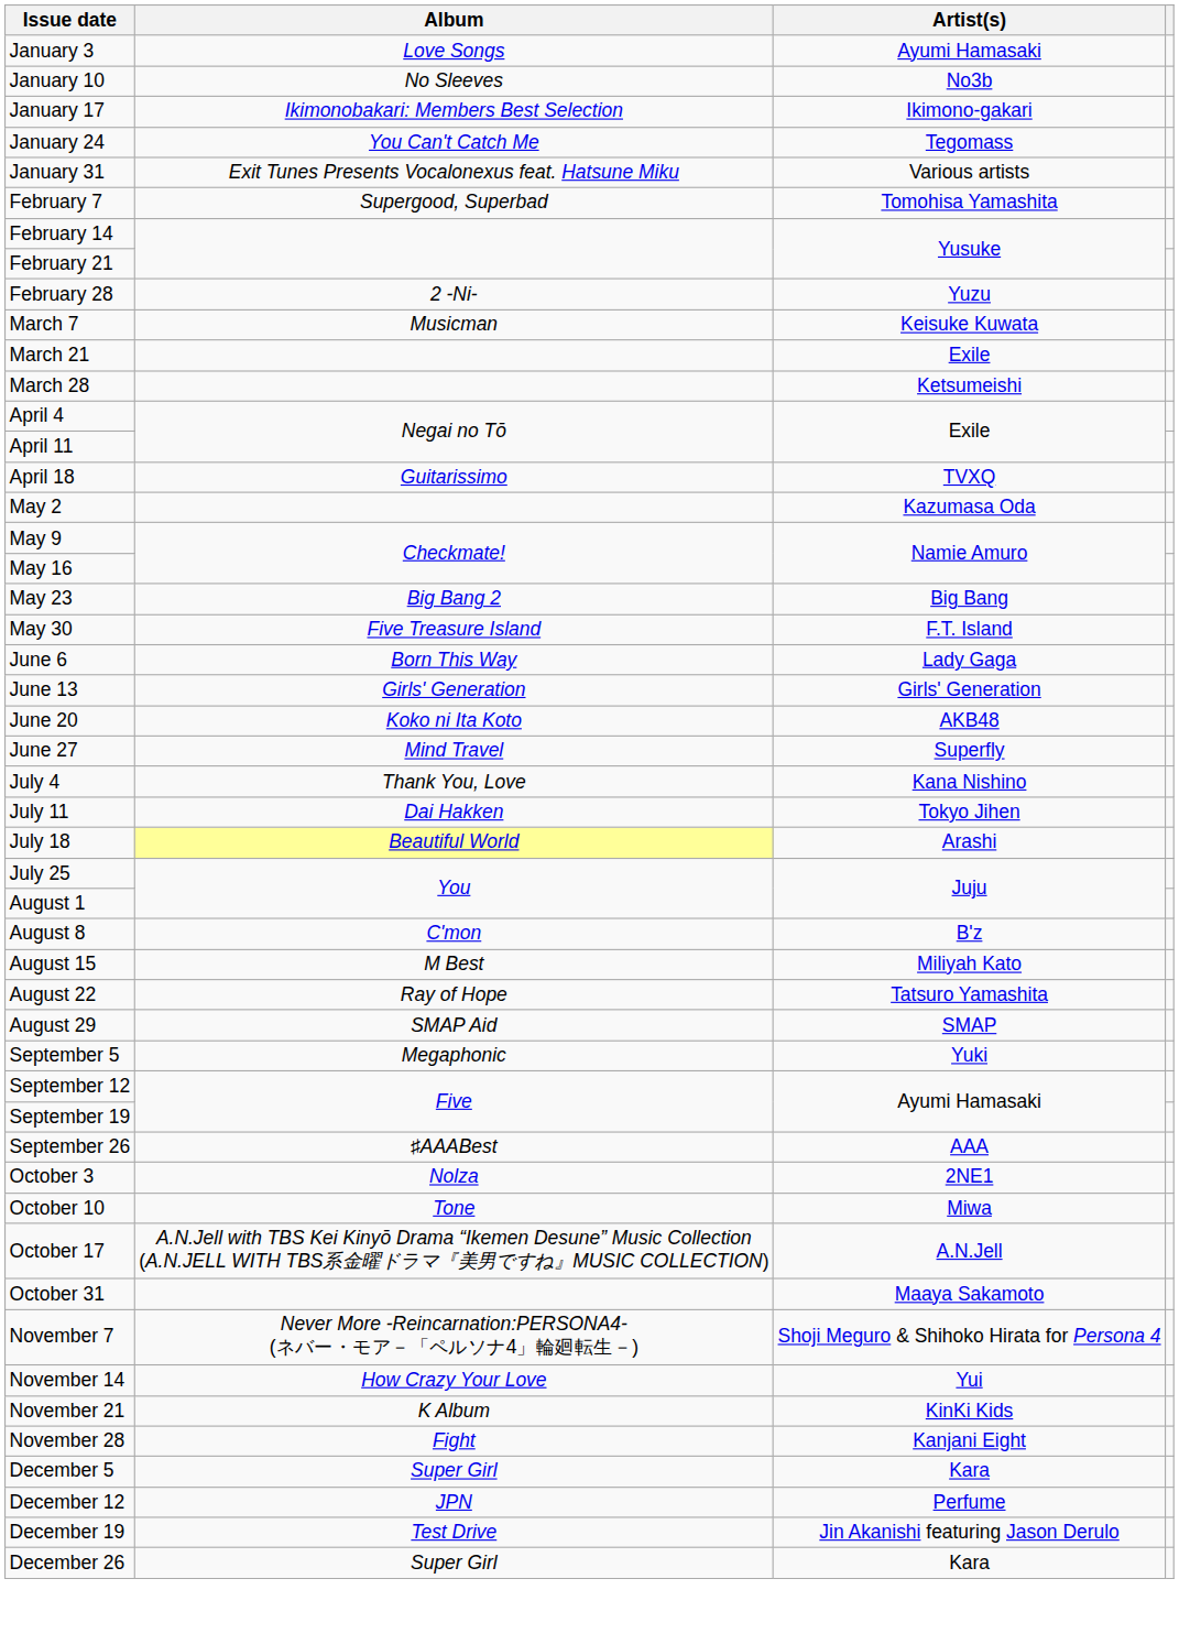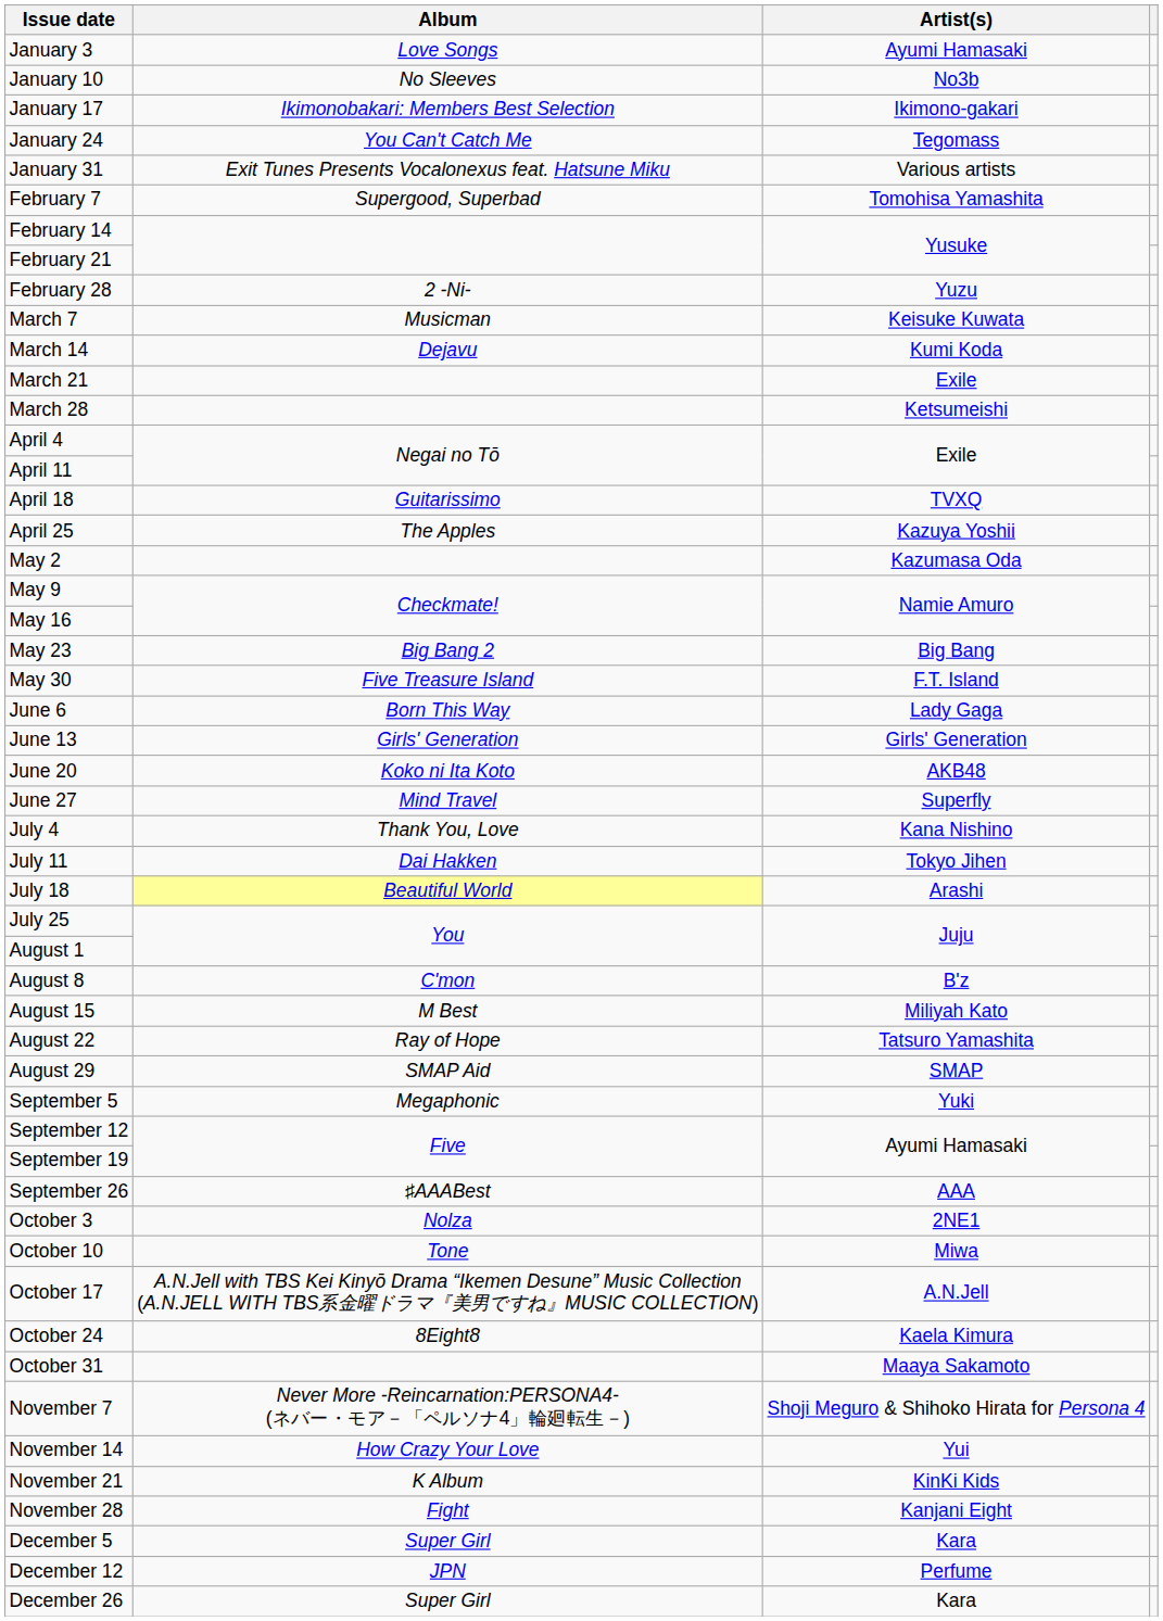+ row: March 14 | Dejavu | Kumi Koda
+ row: April 25 | The Apples | Kazuya Yoshii
+ row: October 24 | 8Eight8 | Kaela Kimura
- row: December 19 | Test Drive | Jin Akanishi featuring Jason Derulo
